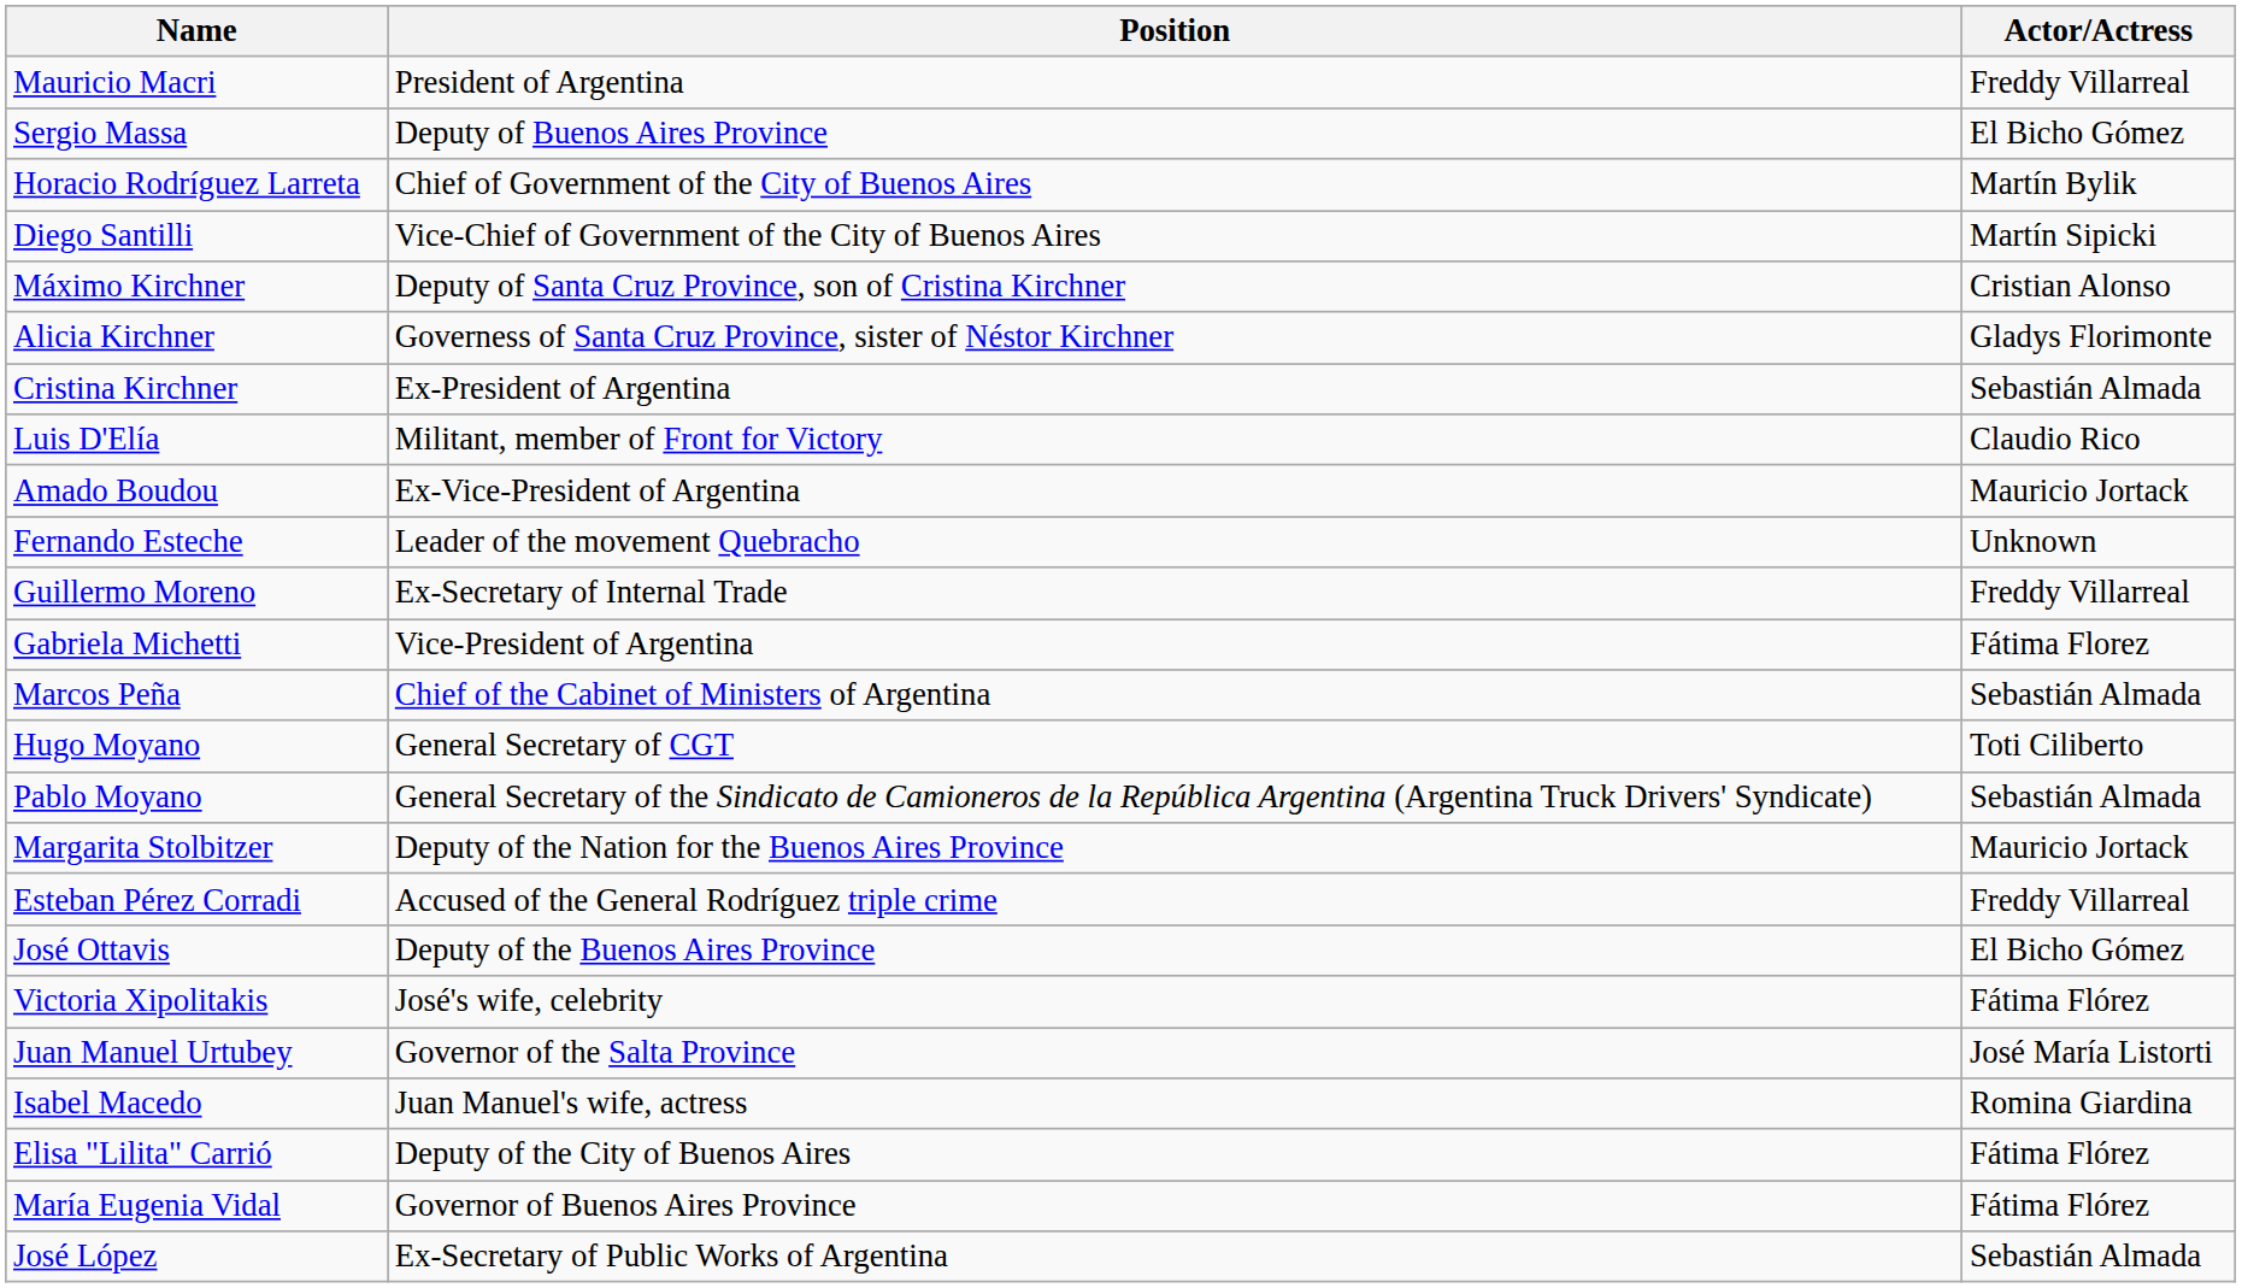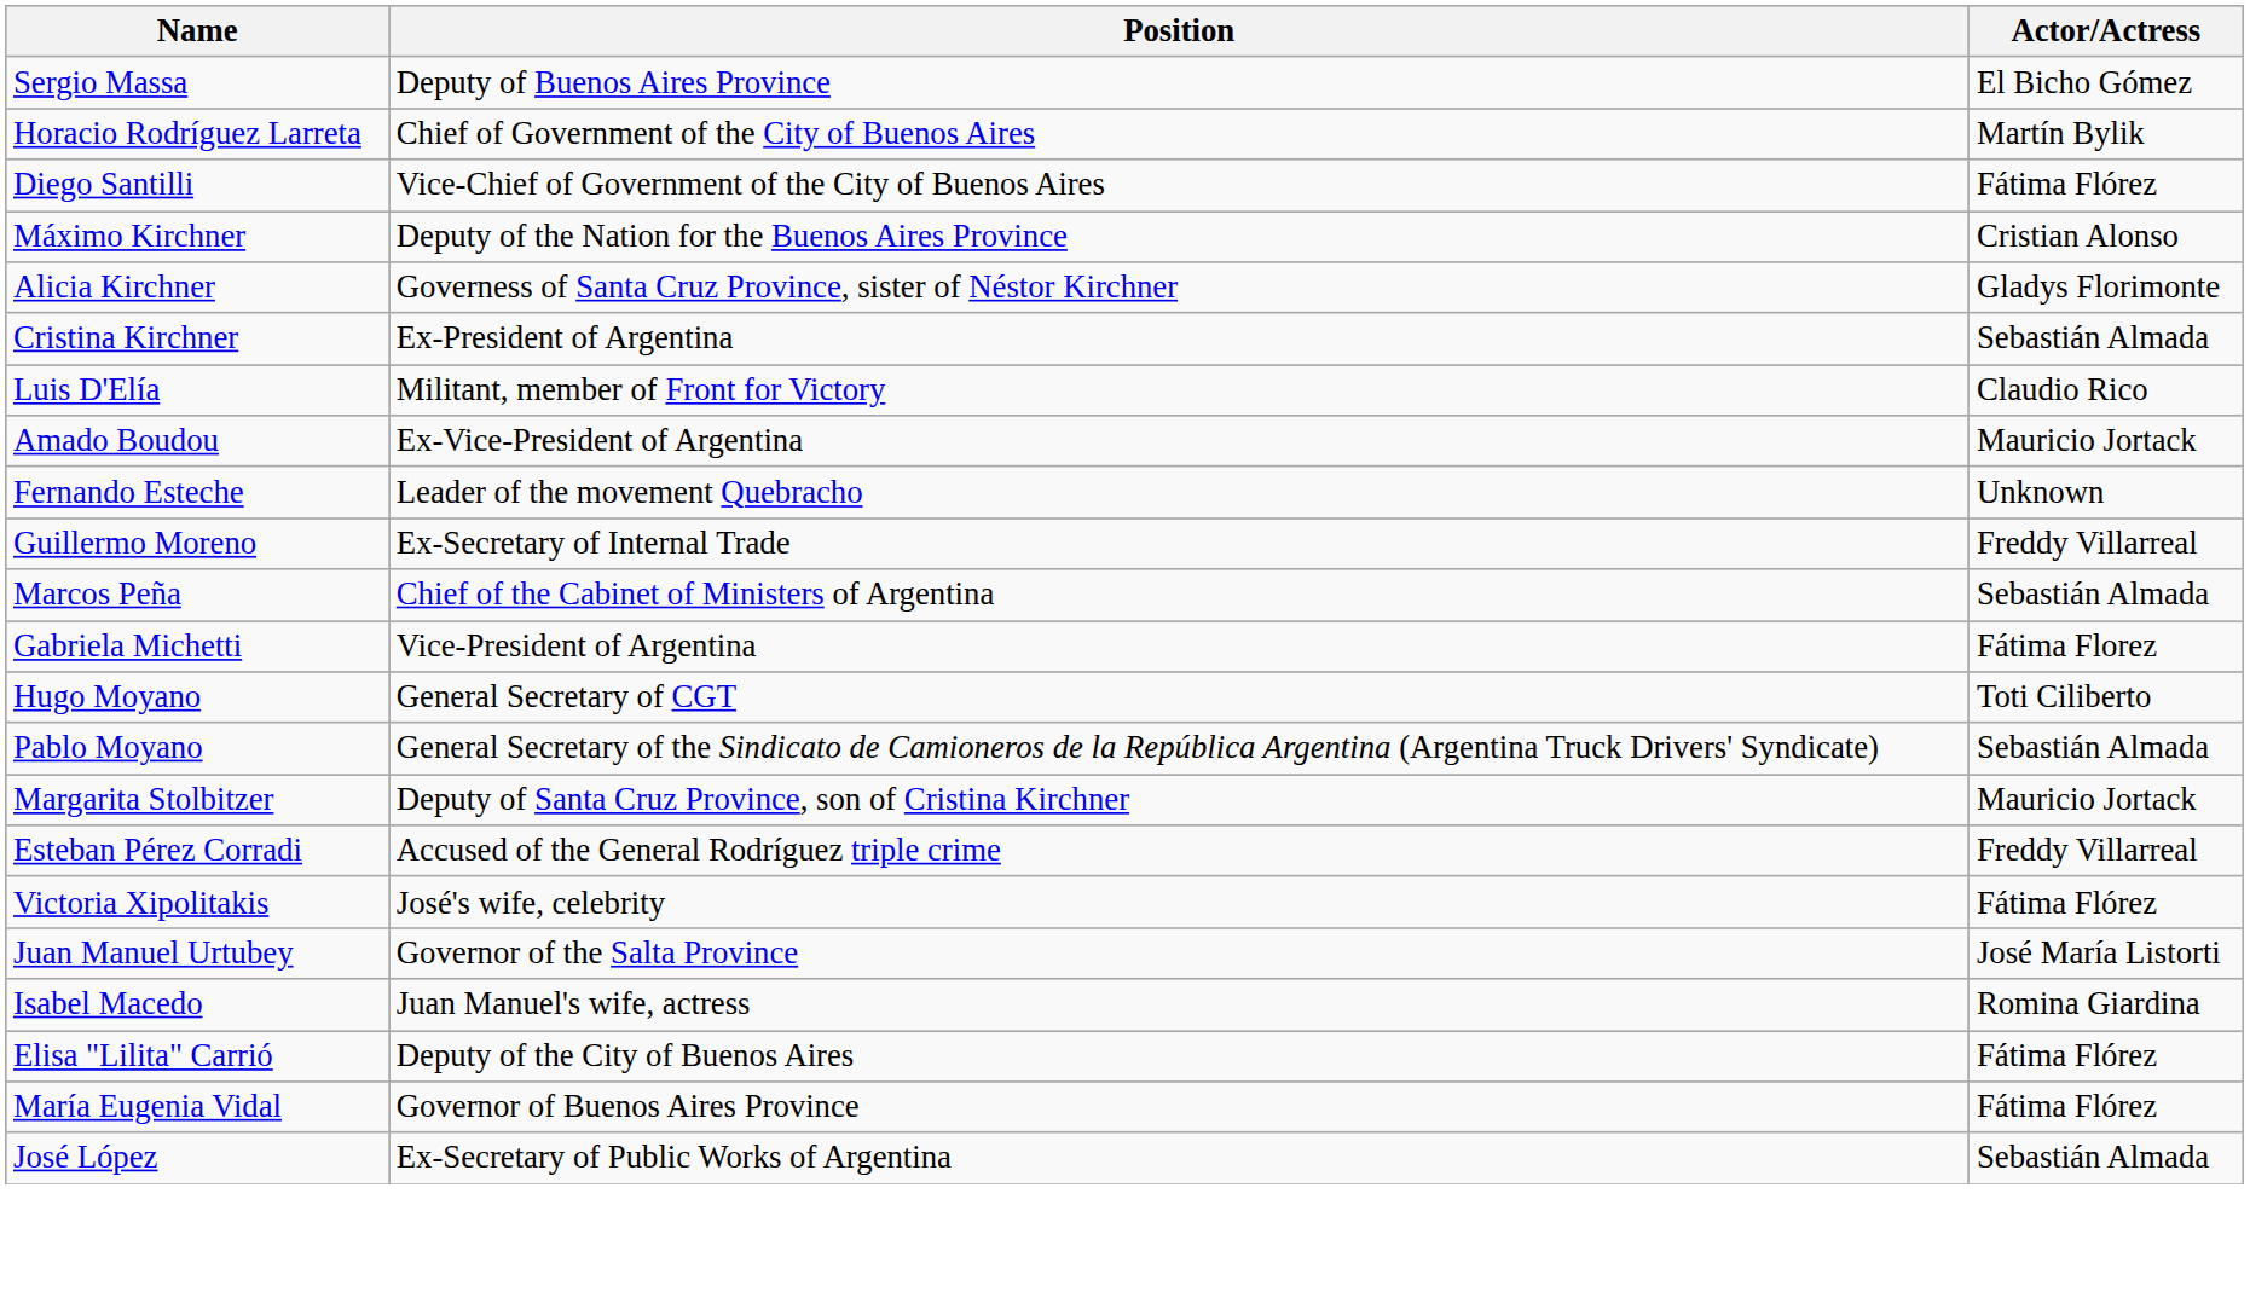- row: Mauricio Macri | President of Argentina | Freddy Villarreal
Diego Santilli | Actor/Actress: Martín Sipicki -> Fátima Flórez
Máximo Kirchner | Position: Deputy of Santa Cruz Province, son of Cristina Kirchner -> Deputy of the Nation for the Buenos Aires Province
rows swapped: Gabriela Michetti <-> Marcos Peña
Margarita Stolbitzer | Position: Deputy of the Nation for the Buenos Aires Province -> Deputy of Santa Cruz Province, son of Cristina Kirchner
- row: José Ottavis | Deputy of the Buenos Aires Province | El Bicho Gómez
